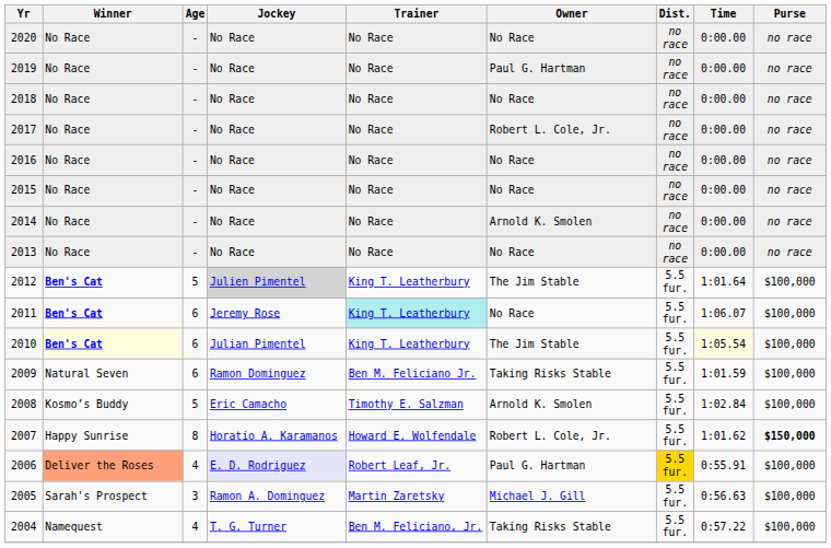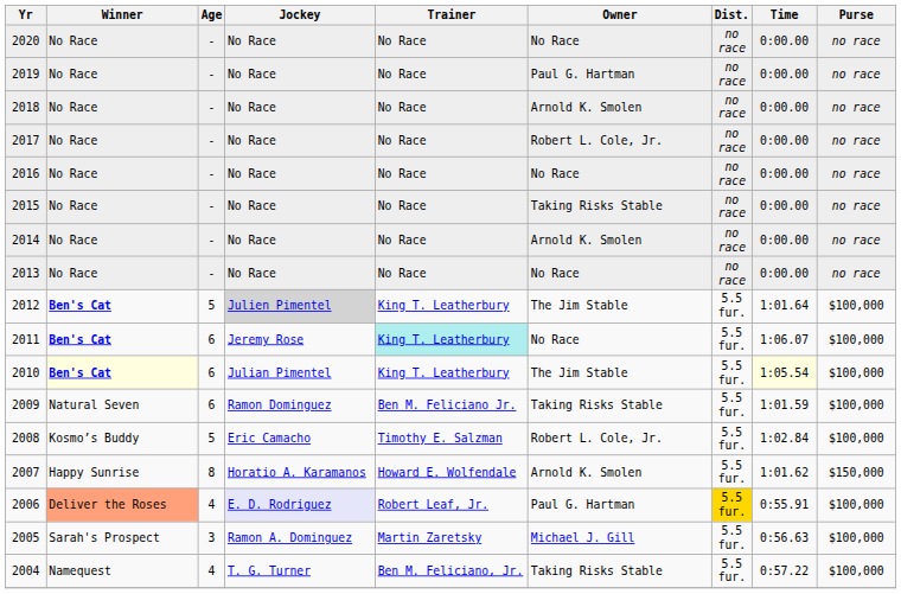2018 | Owner: No Race -> Arnold K. Smolen
2015 | Owner: No Race -> Taking Risks Stable
2008 | Owner: Arnold K. Smolen -> Robert L. Cole, Jr.
2007 | Owner: Robert L. Cole, Jr. -> Arnold K. Smolen
2007 | Purse: bold -> normal
